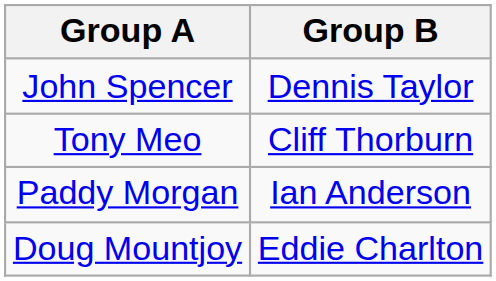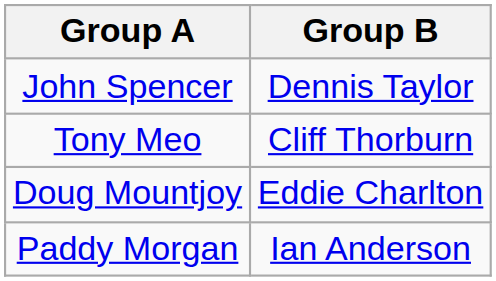rows swapped: Doug Mountjoy <-> Paddy Morgan
